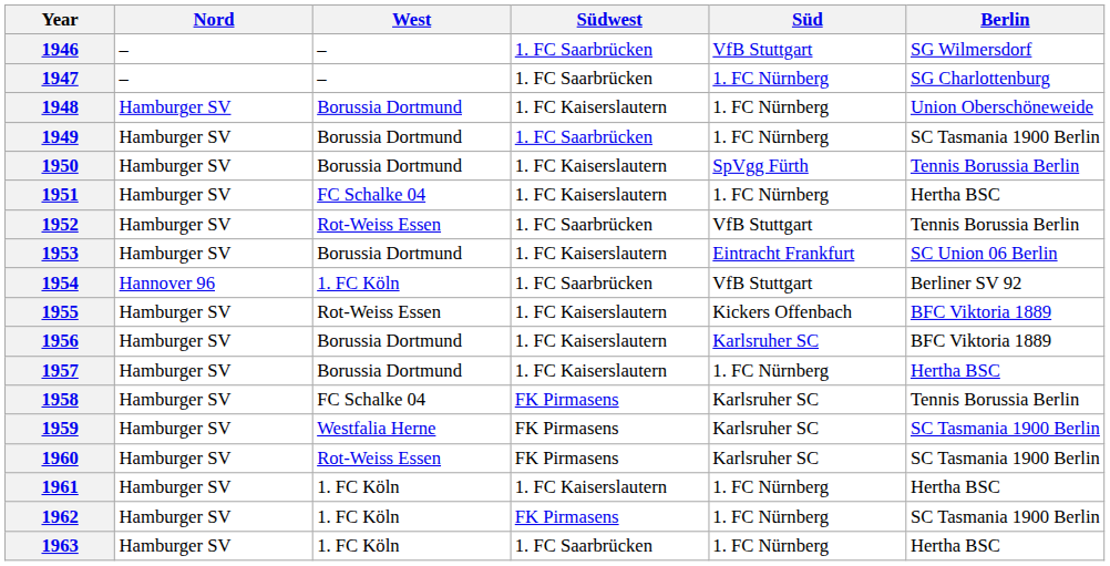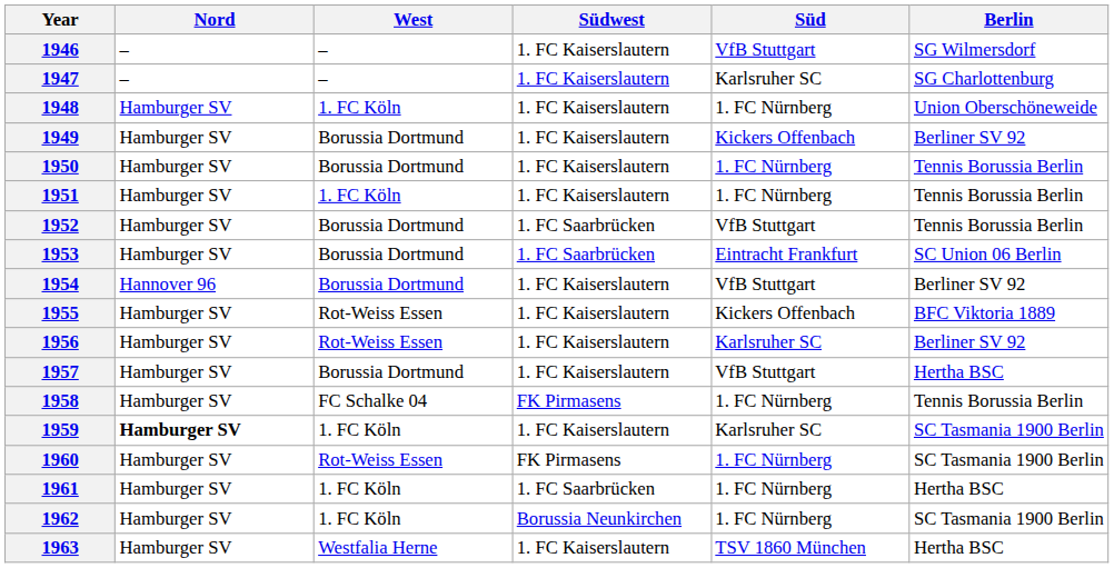1946 | Südwest: 1. FC Saarbrücken -> 1. FC Kaiserslautern
1947 | Südwest: 1. FC Saarbrücken -> 1. FC Kaiserslautern
1947 | Süd: 1. FC Nürnberg -> Karlsruher SC
1948 | West: Borussia Dortmund -> 1. FC Köln
1949 | Südwest: 1. FC Saarbrücken -> 1. FC Kaiserslautern
1949 | Süd: 1. FC Nürnberg -> Kickers Offenbach
1949 | Berlin: SC Tasmania 1900 Berlin -> Berliner SV 92
1950 | Süd: SpVgg Fürth -> 1. FC Nürnberg
1951 | West: FC Schalke 04 -> 1. FC Köln
1951 | Berlin: Hertha BSC -> Tennis Borussia Berlin
1952 | West: Rot-Weiss Essen -> Borussia Dortmund
1953 | Südwest: 1. FC Kaiserslautern -> 1. FC Saarbrücken
1954 | West: 1. FC Köln -> Borussia Dortmund
1954 | Südwest: 1. FC Saarbrücken -> 1. FC Kaiserslautern
1956 | West: Borussia Dortmund -> Rot-Weiss Essen
1956 | Berlin: BFC Viktoria 1889 -> Berliner SV 92
1957 | Süd: 1. FC Nürnberg -> VfB Stuttgart
1958 | Süd: Karlsruher SC -> 1. FC Nürnberg
1959 | Nord: normal -> bold
1959 | West: Westfalia Herne -> 1. FC Köln
1959 | Südwest: FK Pirmasens -> 1. FC Kaiserslautern
1960 | Süd: Karlsruher SC -> 1. FC Nürnberg
1961 | Südwest: 1. FC Kaiserslautern -> 1. FC Saarbrücken
1962 | Südwest: FK Pirmasens -> Borussia Neunkirchen
1963 | West: 1. FC Köln -> Westfalia Herne
1963 | Südwest: 1. FC Saarbrücken -> 1. FC Kaiserslautern
1963 | Süd: 1. FC Nürnberg -> TSV 1860 München
